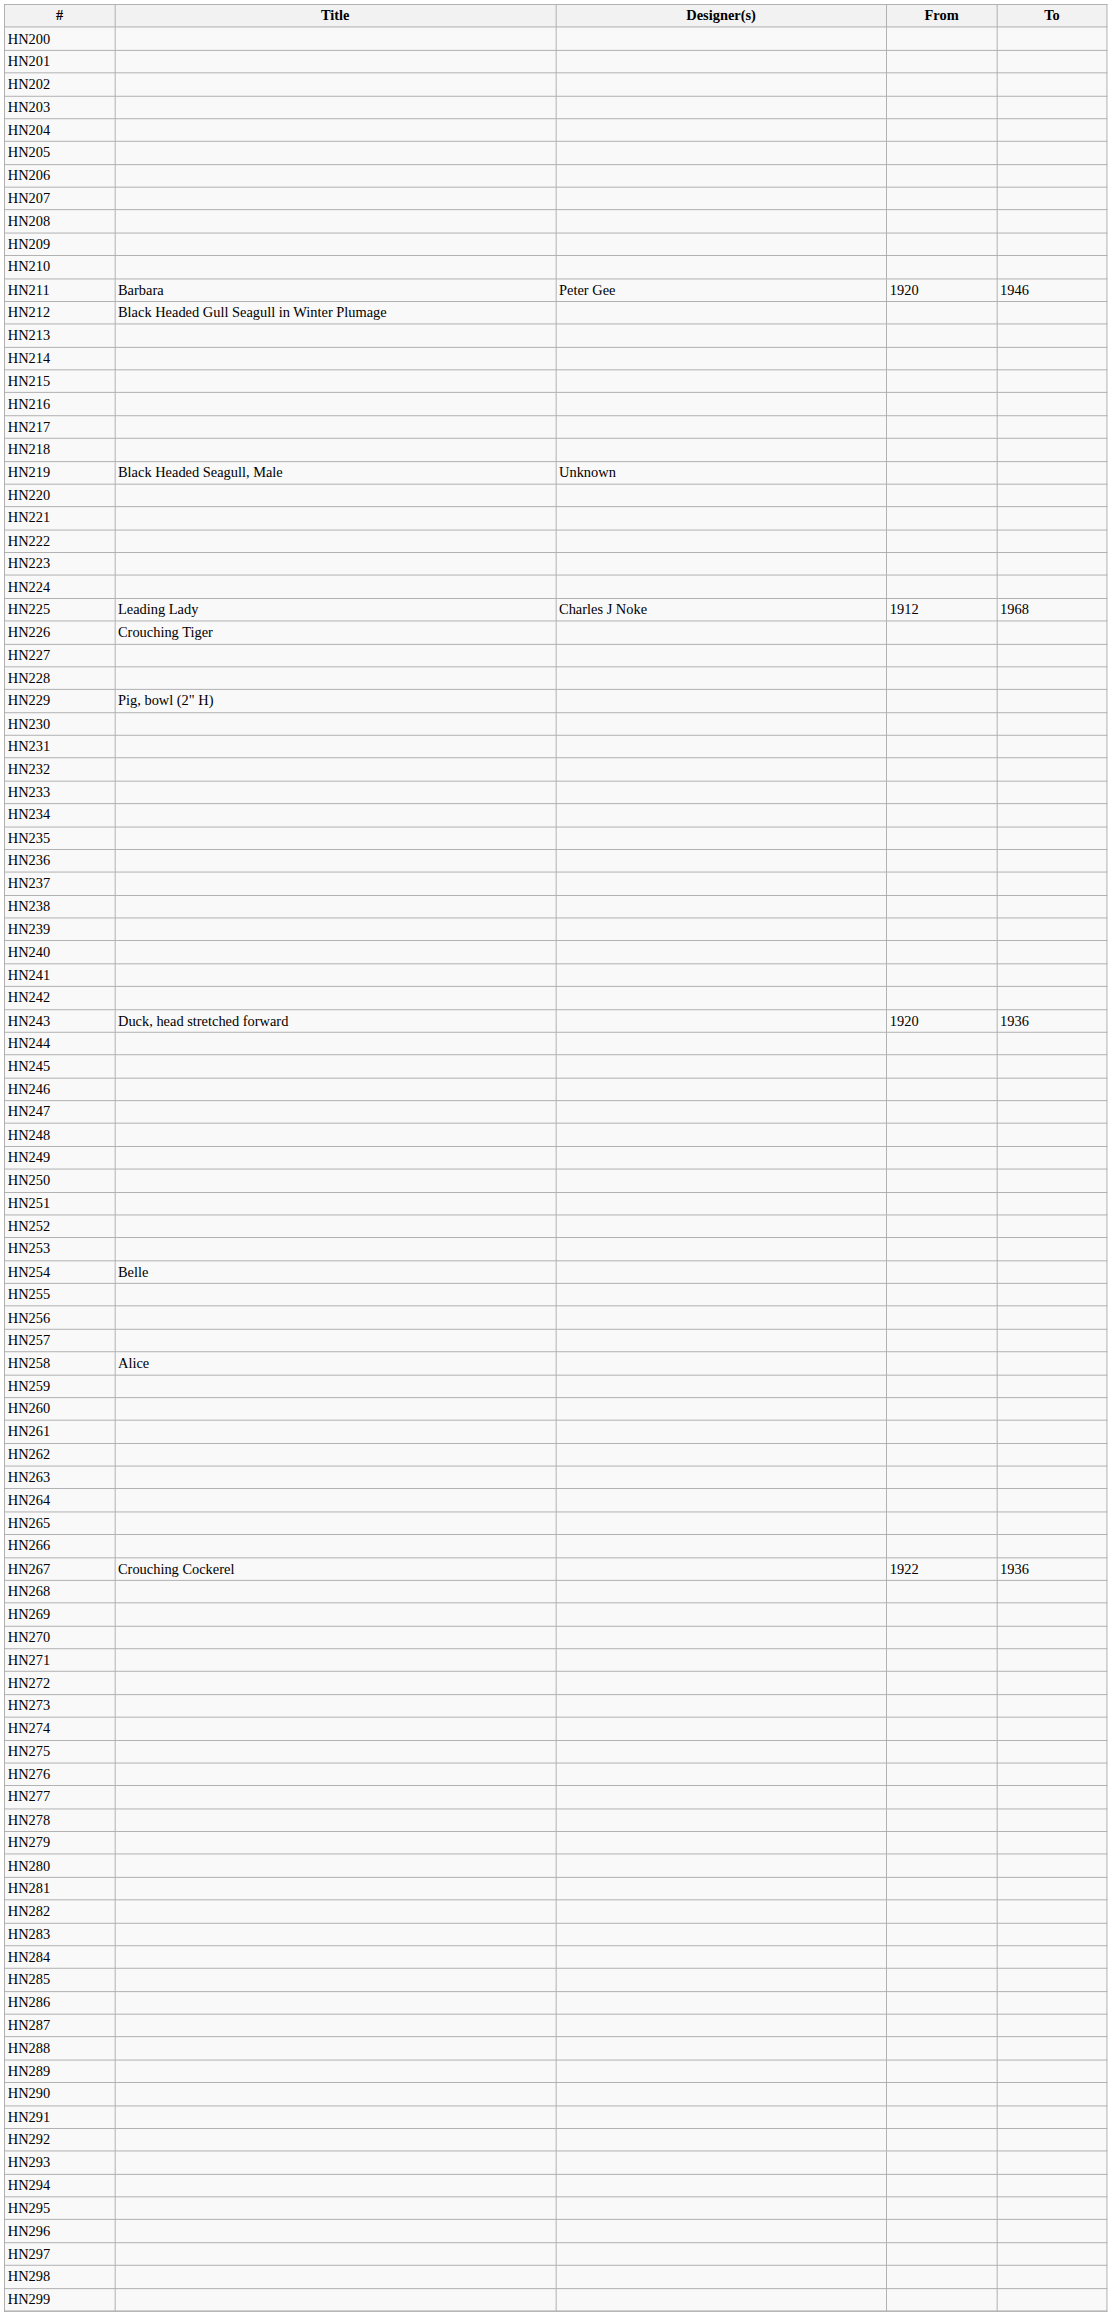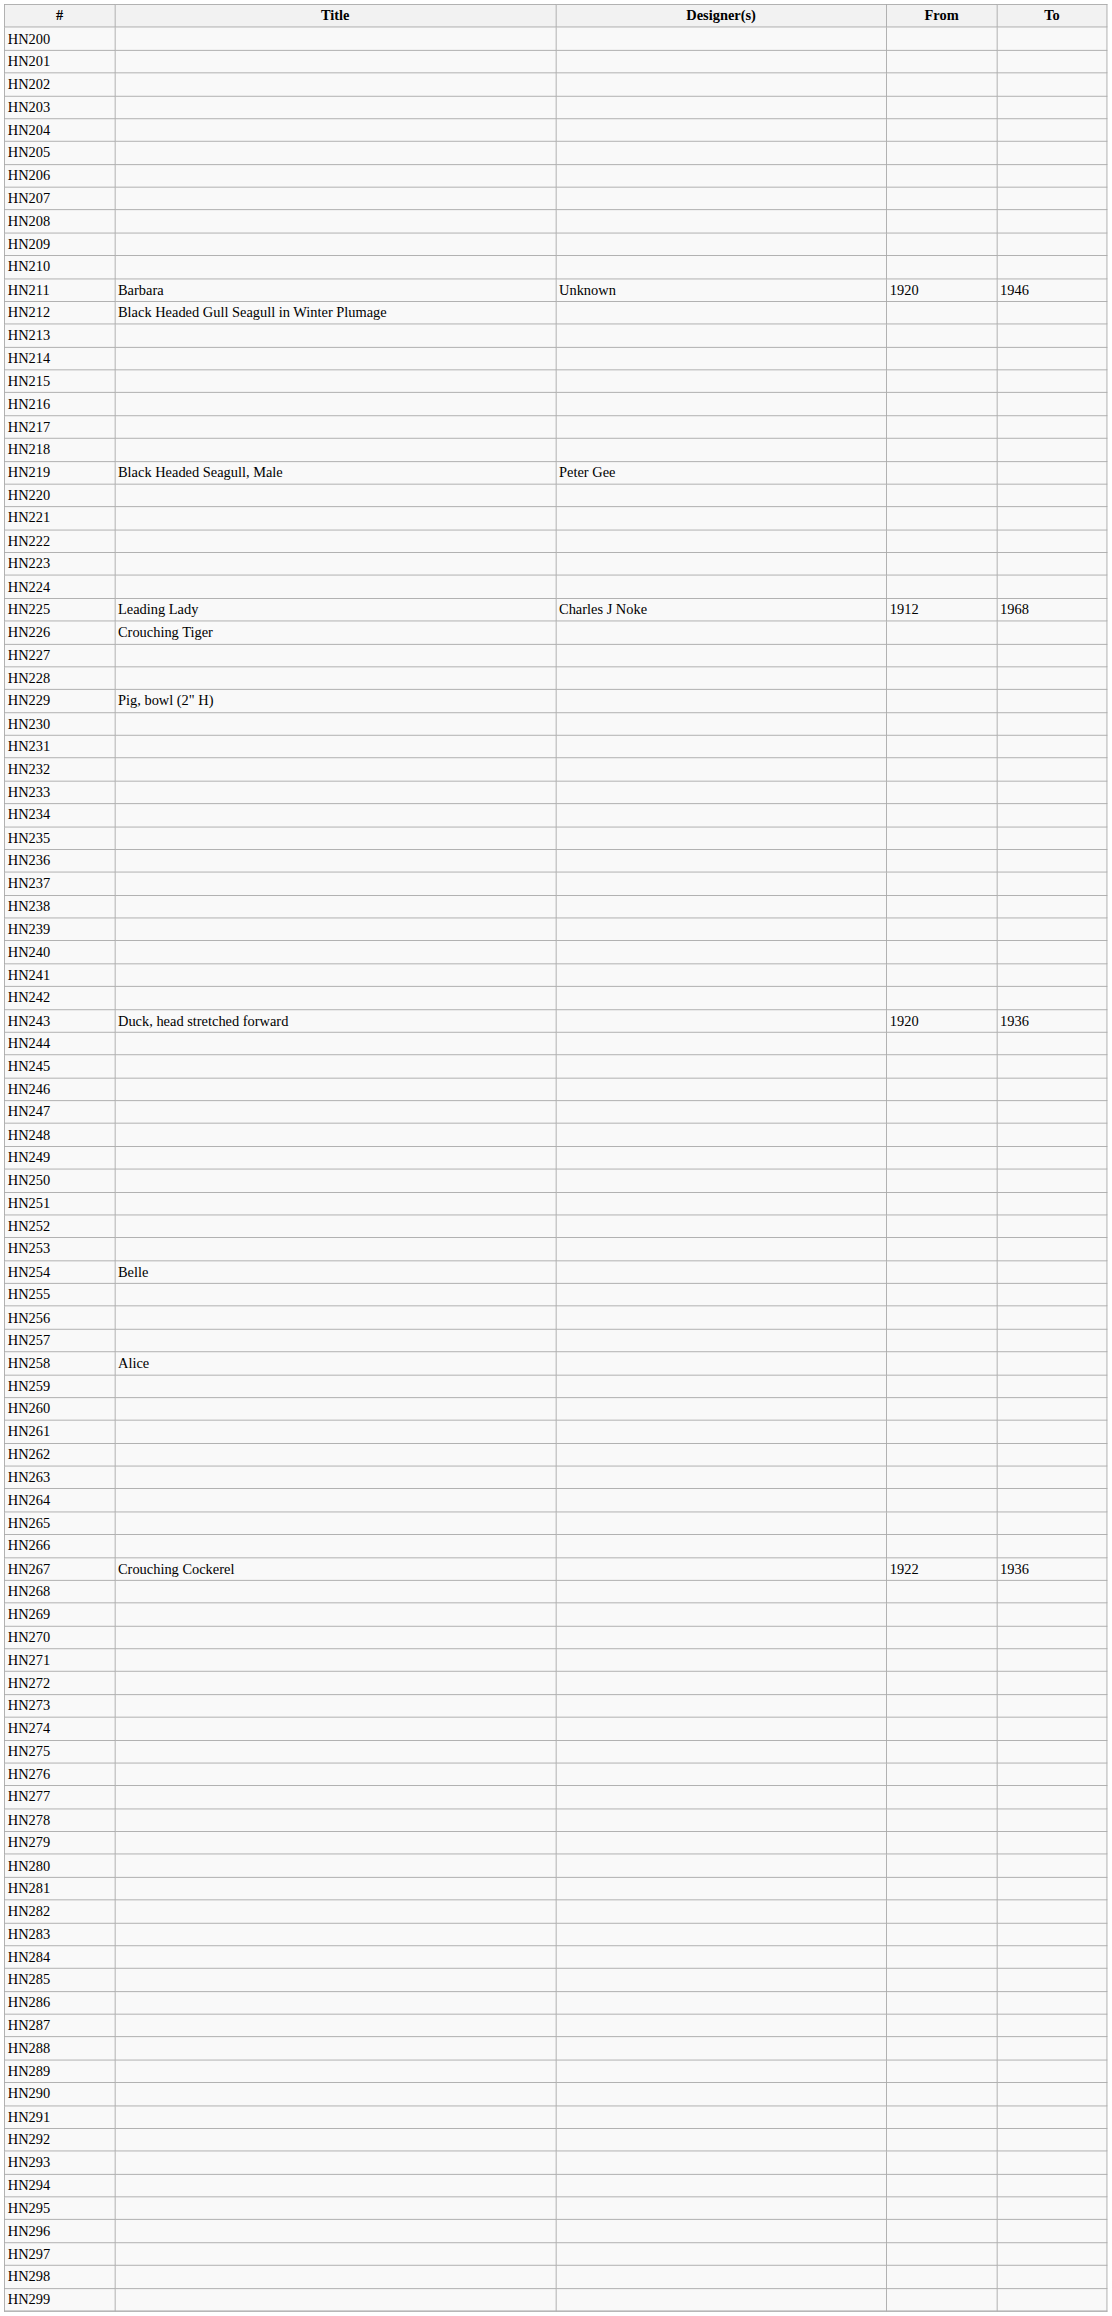HN211 | Designer(s): Peter Gee -> Unknown
HN219 | Designer(s): Unknown -> Peter Gee
